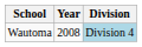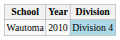Wautoma | Year: 2008 -> 2010
